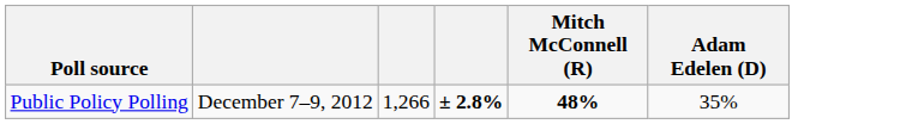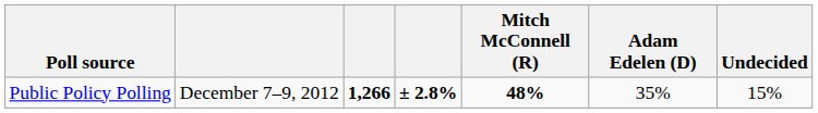+ column: Undecided | 15%
Public Policy Polling | column 3: normal -> bold
